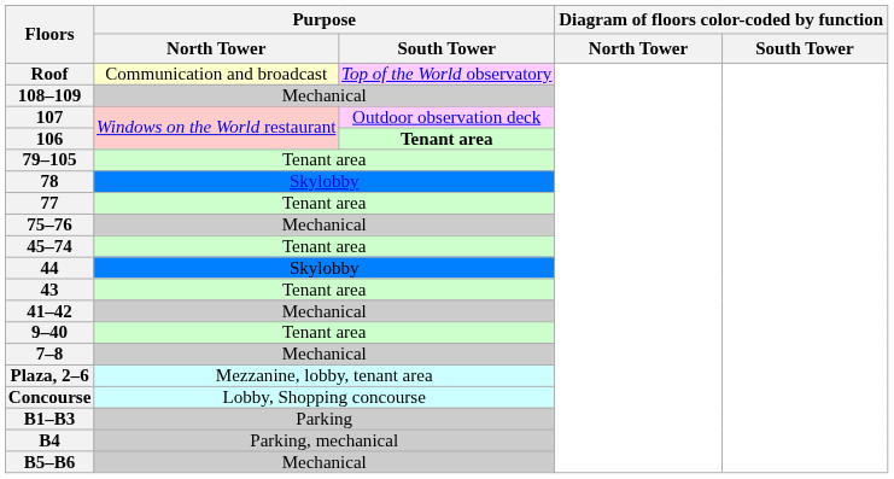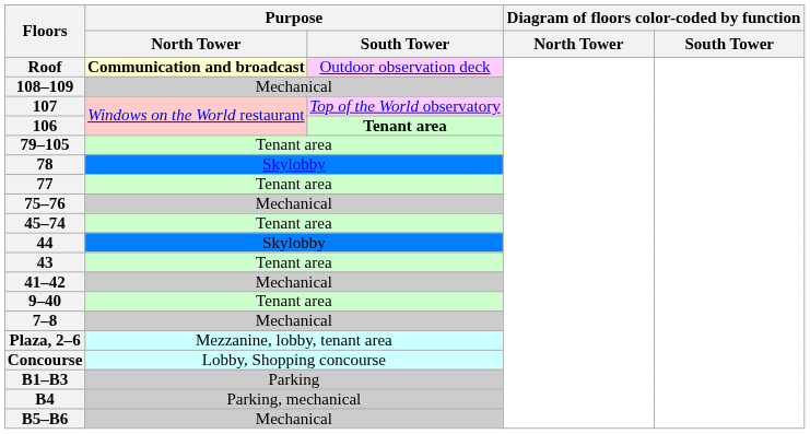Roof | Purpose / North Tower: normal -> bold
Roof | Purpose / South Tower: Top of the World observatory -> Outdoor observation deck
107 | Purpose / South Tower: Outdoor observation deck -> Top of the World observatory
